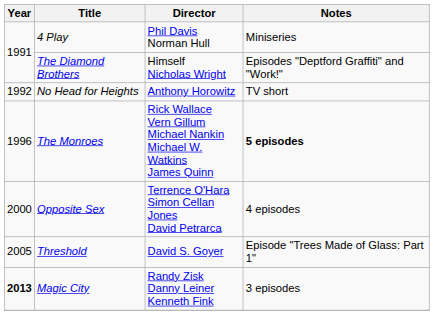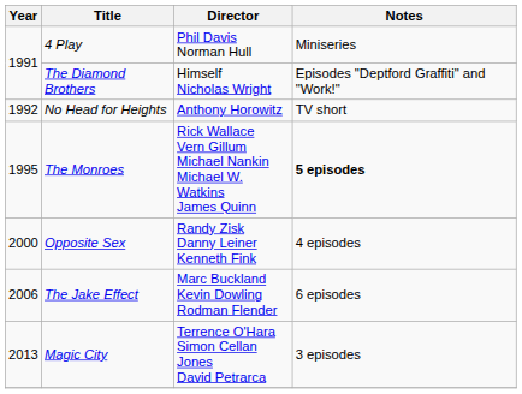The Monroes | Year: 1996 -> 1995
Opposite Sex | Director: Terrence O'Hara Simon Cellan Jones David Petrarca -> Randy Zisk Danny Leiner Kenneth Fink
- row: 2005 | Threshold | David S. Goyer | Episode "Trees Made of Glass: Part 1"
+ row: 2006 | The Jake Effect | Marc Buckland Kevin Dowling Rodman Flender | 6 episodes
Magic City | Year: bold -> normal
Magic City | Director: Randy Zisk Danny Leiner Kenneth Fink -> Terrence O'Hara Simon Cellan Jones David Petrarca
